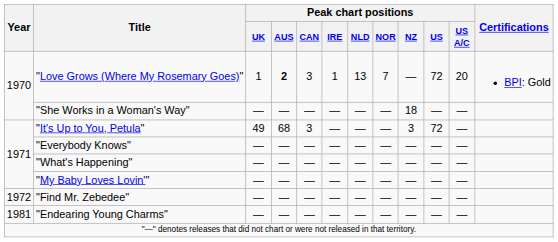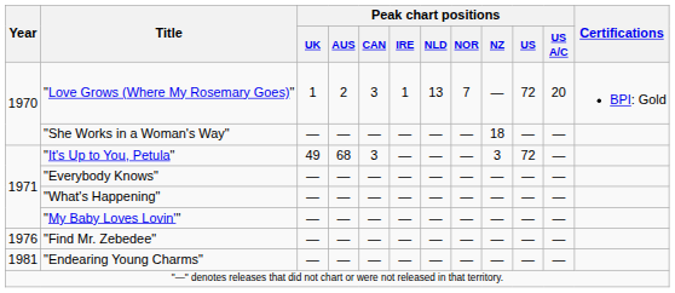"Love Grows (Where My Rosemary Goes)" | Peak chart positions / AUS: bold -> normal
"Find Mr. Zebedee" | Year: 1972 -> 1976
